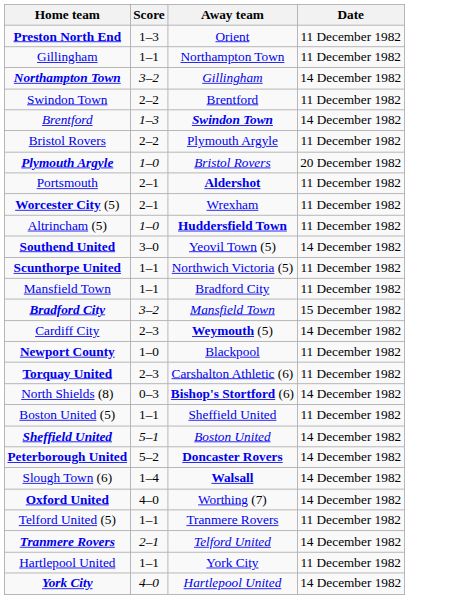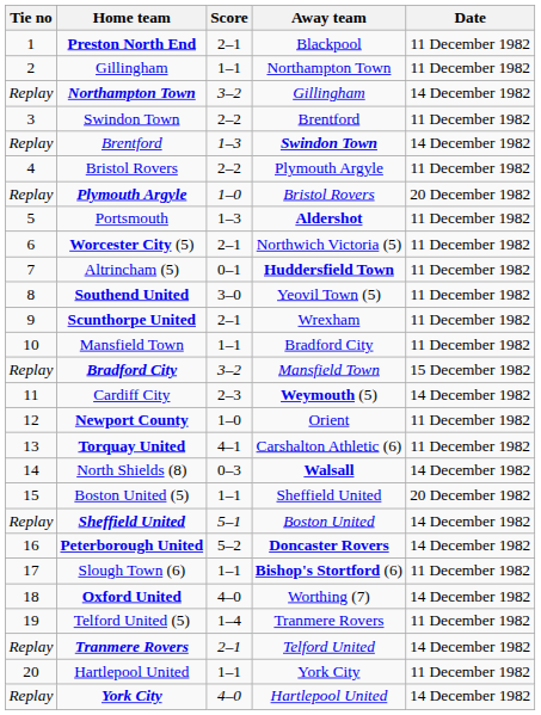+ column: Tie no | 1 | 2 | Replay | 3 | Replay | 4 | Replay | 5 | 6 | 7 | 8 | 9 | 10 | Replay | 11 | 12 | 13 | 14 | 15 | Replay | 16 | 17 | 18 | 19 | Replay | 20 | Replay
Preston North End | Score: 1–3 -> 2–1
Preston North End | Away team: Orient -> Blackpool
Portsmouth | Score: 2–1 -> 1–3
Worcester City (5) | Away team: Wrexham -> Northwich Victoria (5)
Altrincham (5) | Score: 1–0 -> 0–1
Southend United | Date: 14 December 1982 -> 11 December 1982
Scunthorpe United | Score: 1–1 -> 2–1
Scunthorpe United | Away team: Northwich Victoria (5) -> Wrexham
Newport County | Away team: Blackpool -> Orient
Torquay United | Score: 2–3 -> 4–1
North Shields (8) | Away team: Bishop's Stortford (6) -> Walsall
Boston United (5) | Date: 11 December 1982 -> 20 December 1982
Slough Town (6) | Score: 1–4 -> 1–1
Slough Town (6) | Away team: Walsall -> Bishop's Stortford (6)
Slough Town (6) | Date: 14 December 1982 -> 11 December 1982
Telford United (5) | Score: 1–1 -> 1–4
